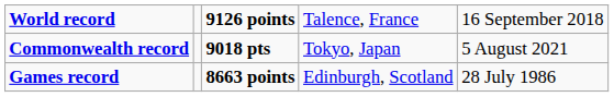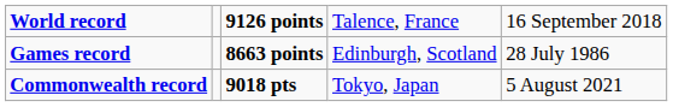rows swapped: Commonwealth record <-> Games record
